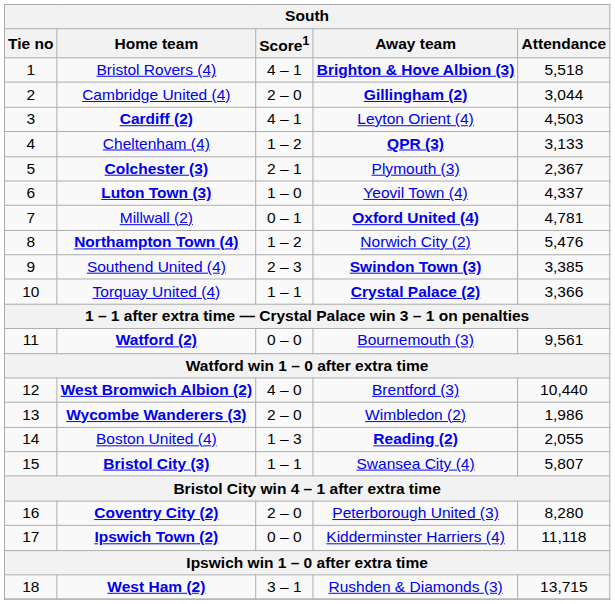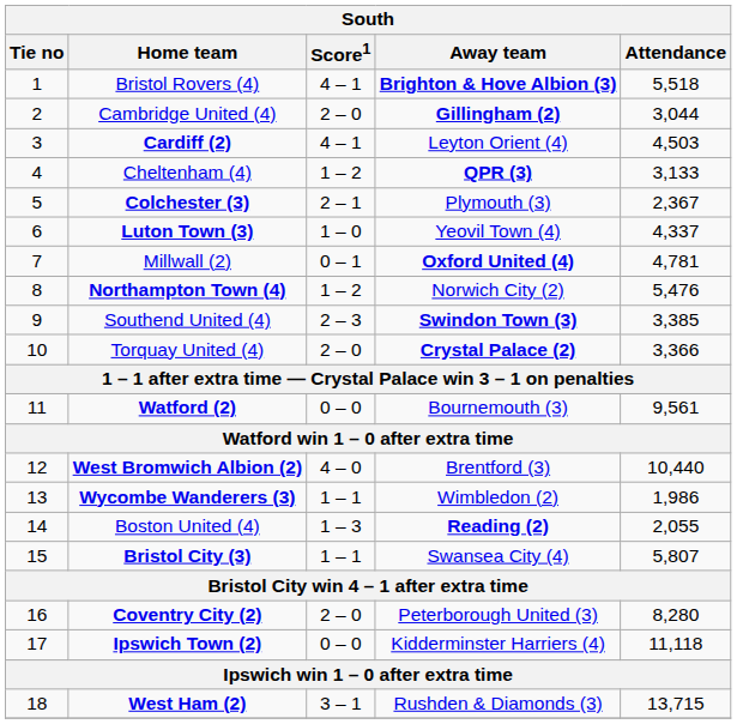Torquay United (4) | Score1: 1 – 1 -> 2 – 0
Wycombe Wanderers (3) | Score1: 2 – 0 -> 1 – 1
